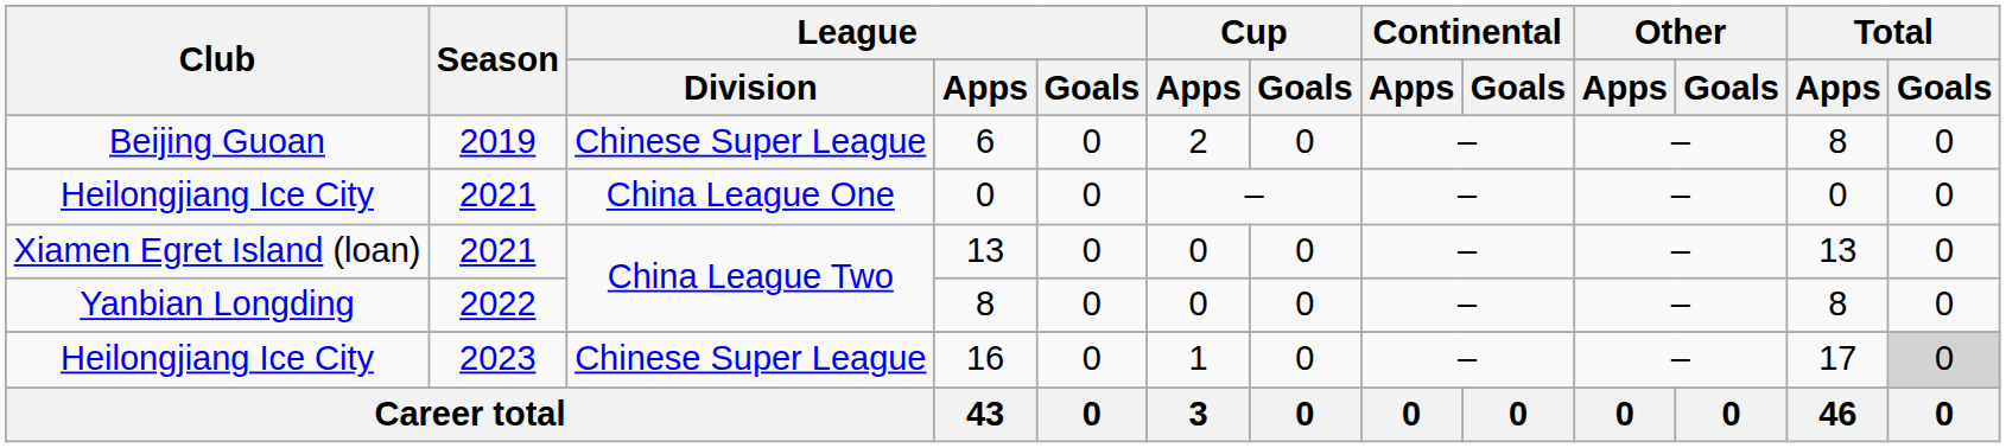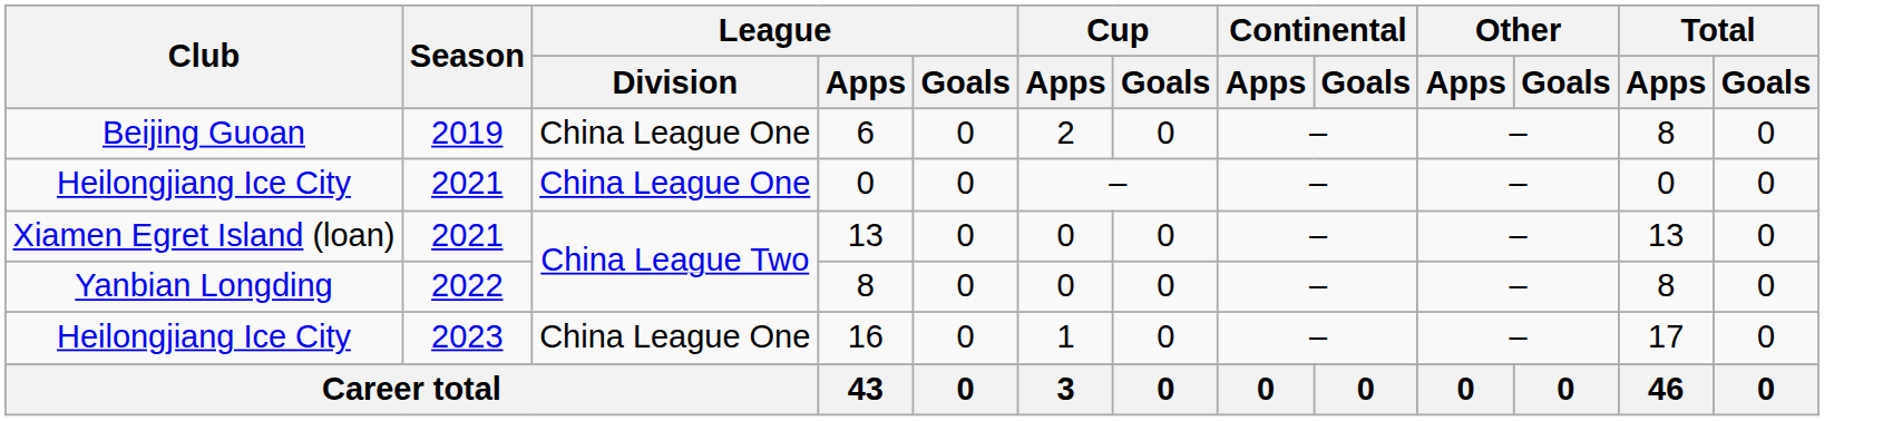6 | League / Division: Chinese Super League -> China League One
16 | League / Division: Chinese Super League -> China League One
16 | Total / Goals: lightgrey background -> no background
